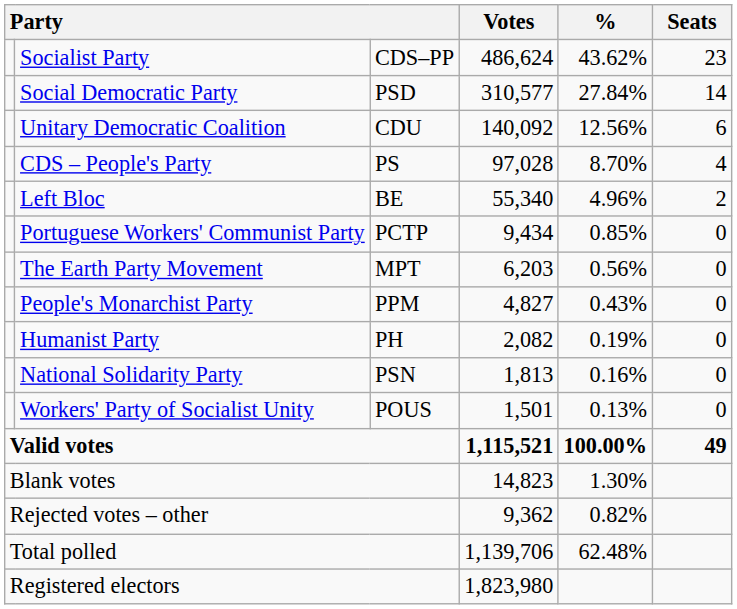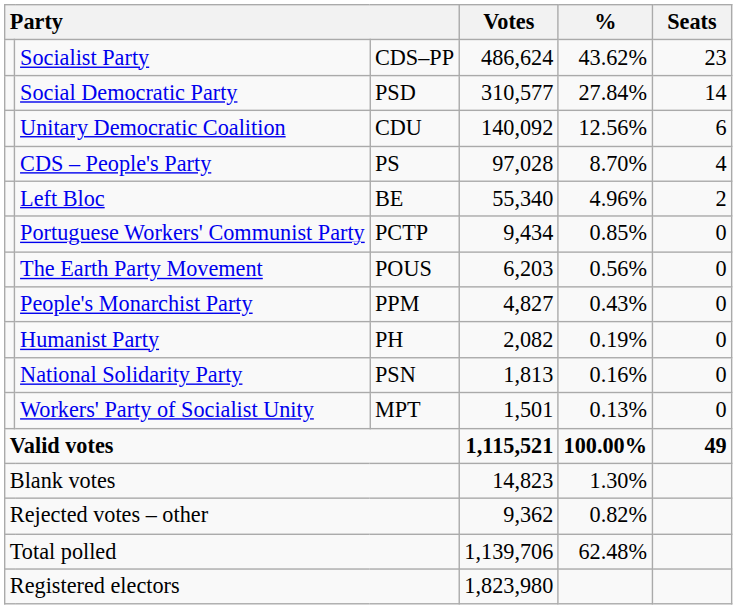The Earth Party Movement | column 3: MPT -> POUS
Workers' Party of Socialist Unity | column 3: POUS -> MPT
